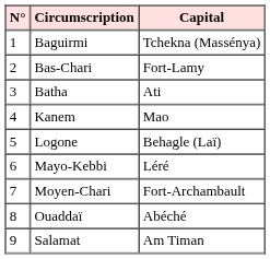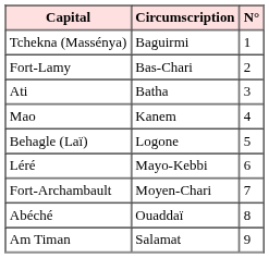columns swapped: N° <-> Capital
